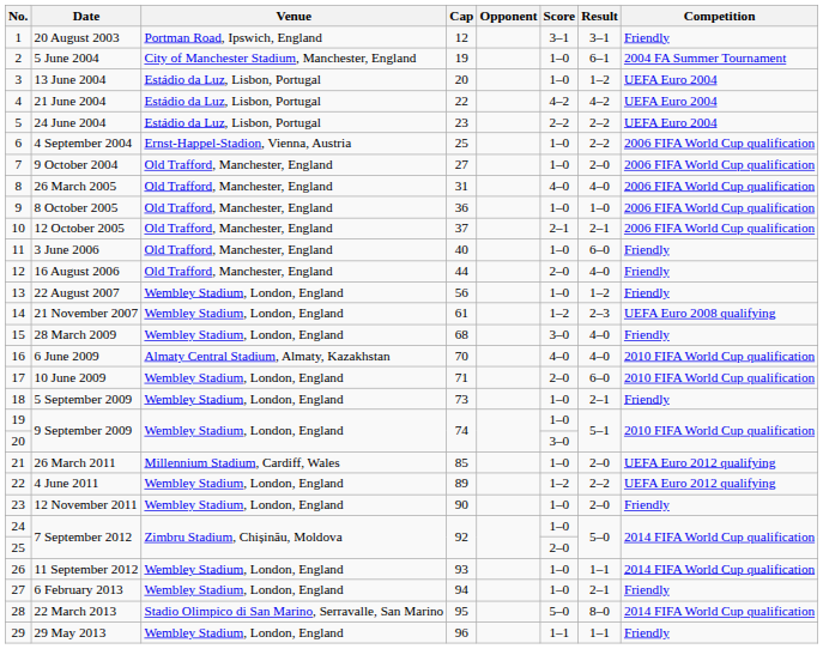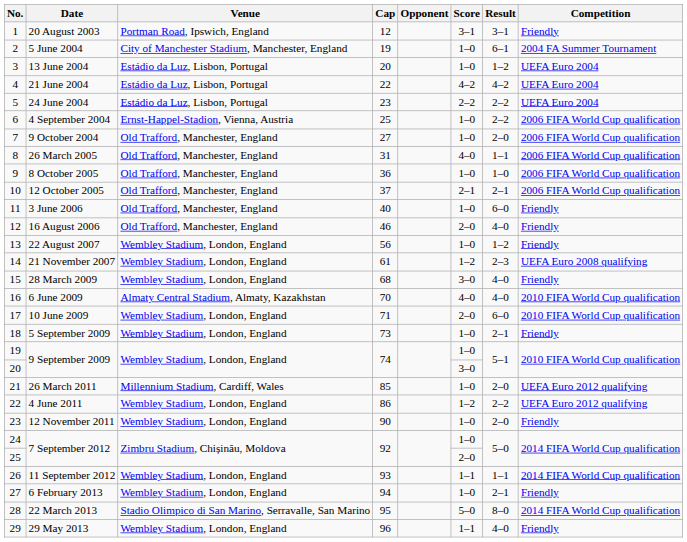26 March 2005 | Result: 4–0 -> 1–1
16 August 2006 | Cap: 44 -> 46
4 June 2011 | Cap: 89 -> 86
11 September 2012 | Score: 1–0 -> 1–1
29 May 2013 | Result: 1–1 -> 4–0
